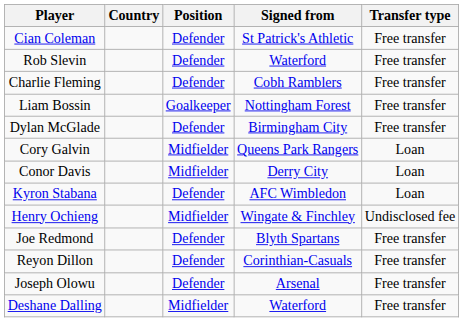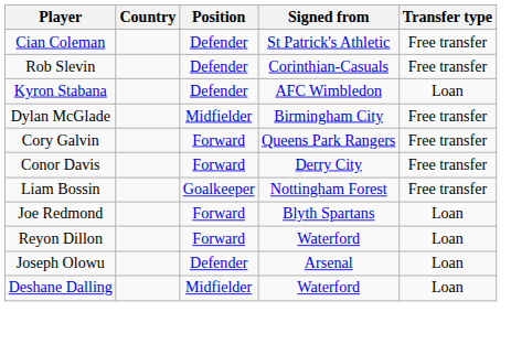Rob Slevin | Signed from: Waterford -> Corinthian-Casuals
- row: Charlie Fleming | Defender | Cobh Ramblers | Free transfer
rows swapped: Liam Bossin <-> Kyron Stabana
Dylan McGlade | Position: Defender -> Midfielder
Cory Galvin | Position: Midfielder -> Forward
Cory Galvin | Transfer type: Loan -> Free transfer
Conor Davis | Position: Midfielder -> Forward
Conor Davis | Transfer type: Loan -> Free transfer
- row: Henry Ochieng | Midfielder | Wingate & Finchley | Undisclosed fee
Joe Redmond | Position: Defender -> Forward
Joe Redmond | Transfer type: Free transfer -> Loan
Reyon Dillon | Position: Defender -> Forward
Reyon Dillon | Signed from: Corinthian-Casuals -> Waterford
Reyon Dillon | Transfer type: Free transfer -> Loan
Joseph Olowu | Transfer type: Free transfer -> Loan
Deshane Dalling | Transfer type: Free transfer -> Loan
